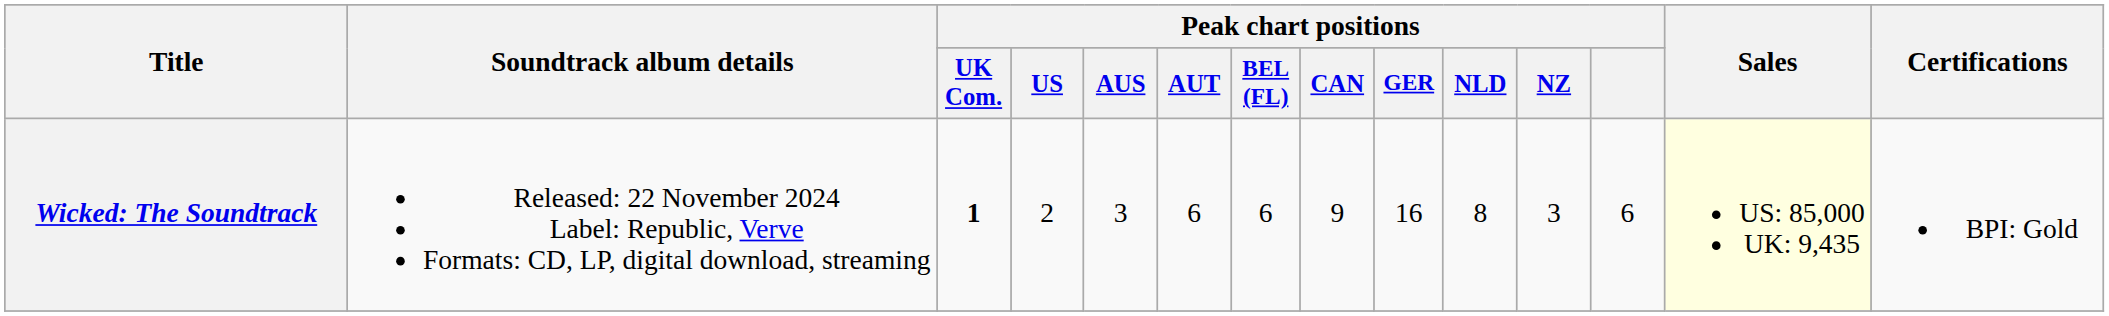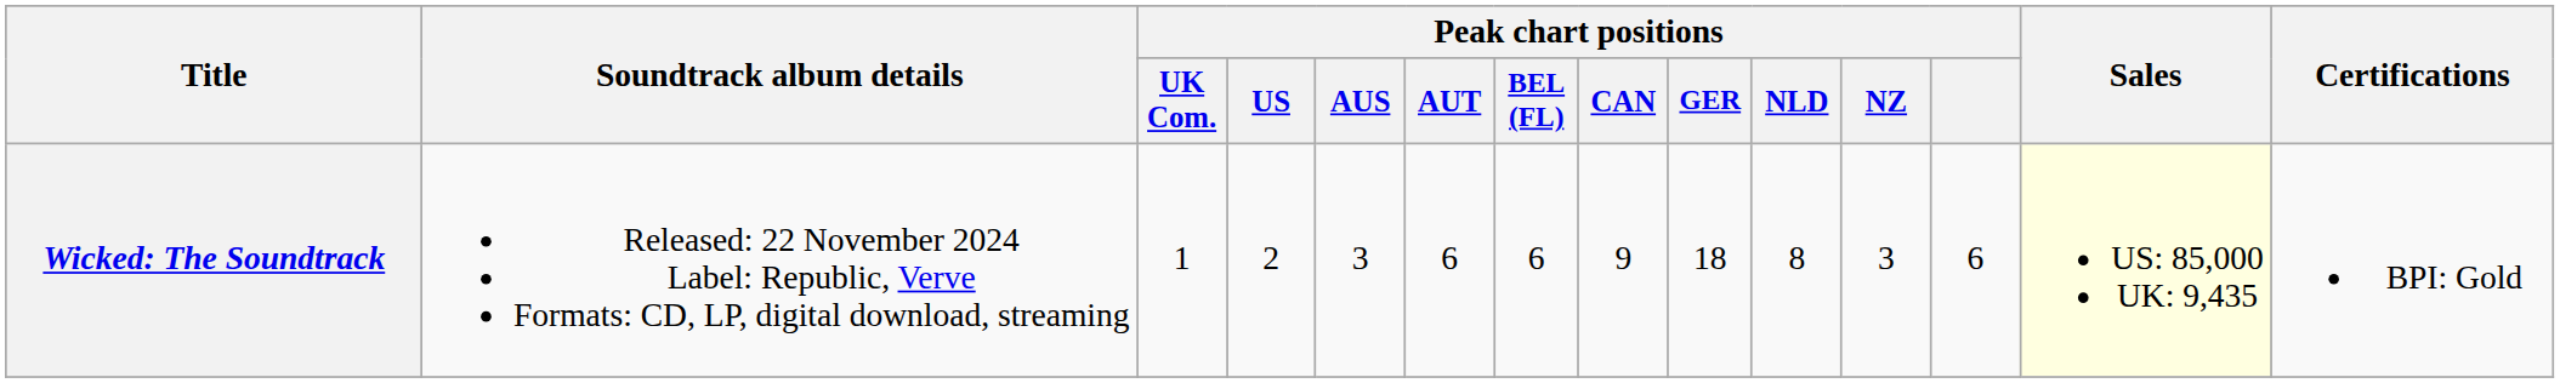Wicked: The Soundtrack | Peak chart positions / UK Com.: bold -> normal
Wicked: The Soundtrack | Peak chart positions / GER: 16 -> 18
